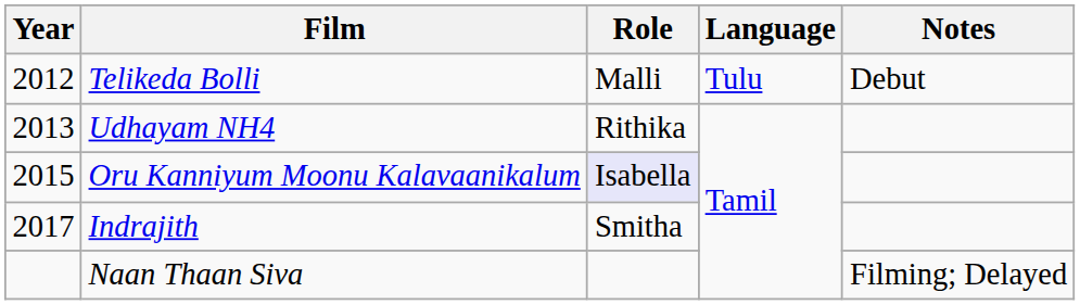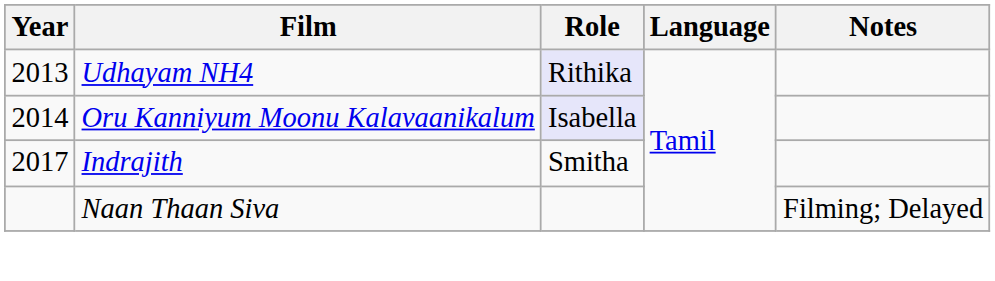- row: 2012 | Telikeda Bolli | Malli | Tulu | Debut
Udhayam NH4 | Role: no background -> lavender background
Oru Kanniyum Moonu Kalavaanikalum | Year: 2015 -> 2014
